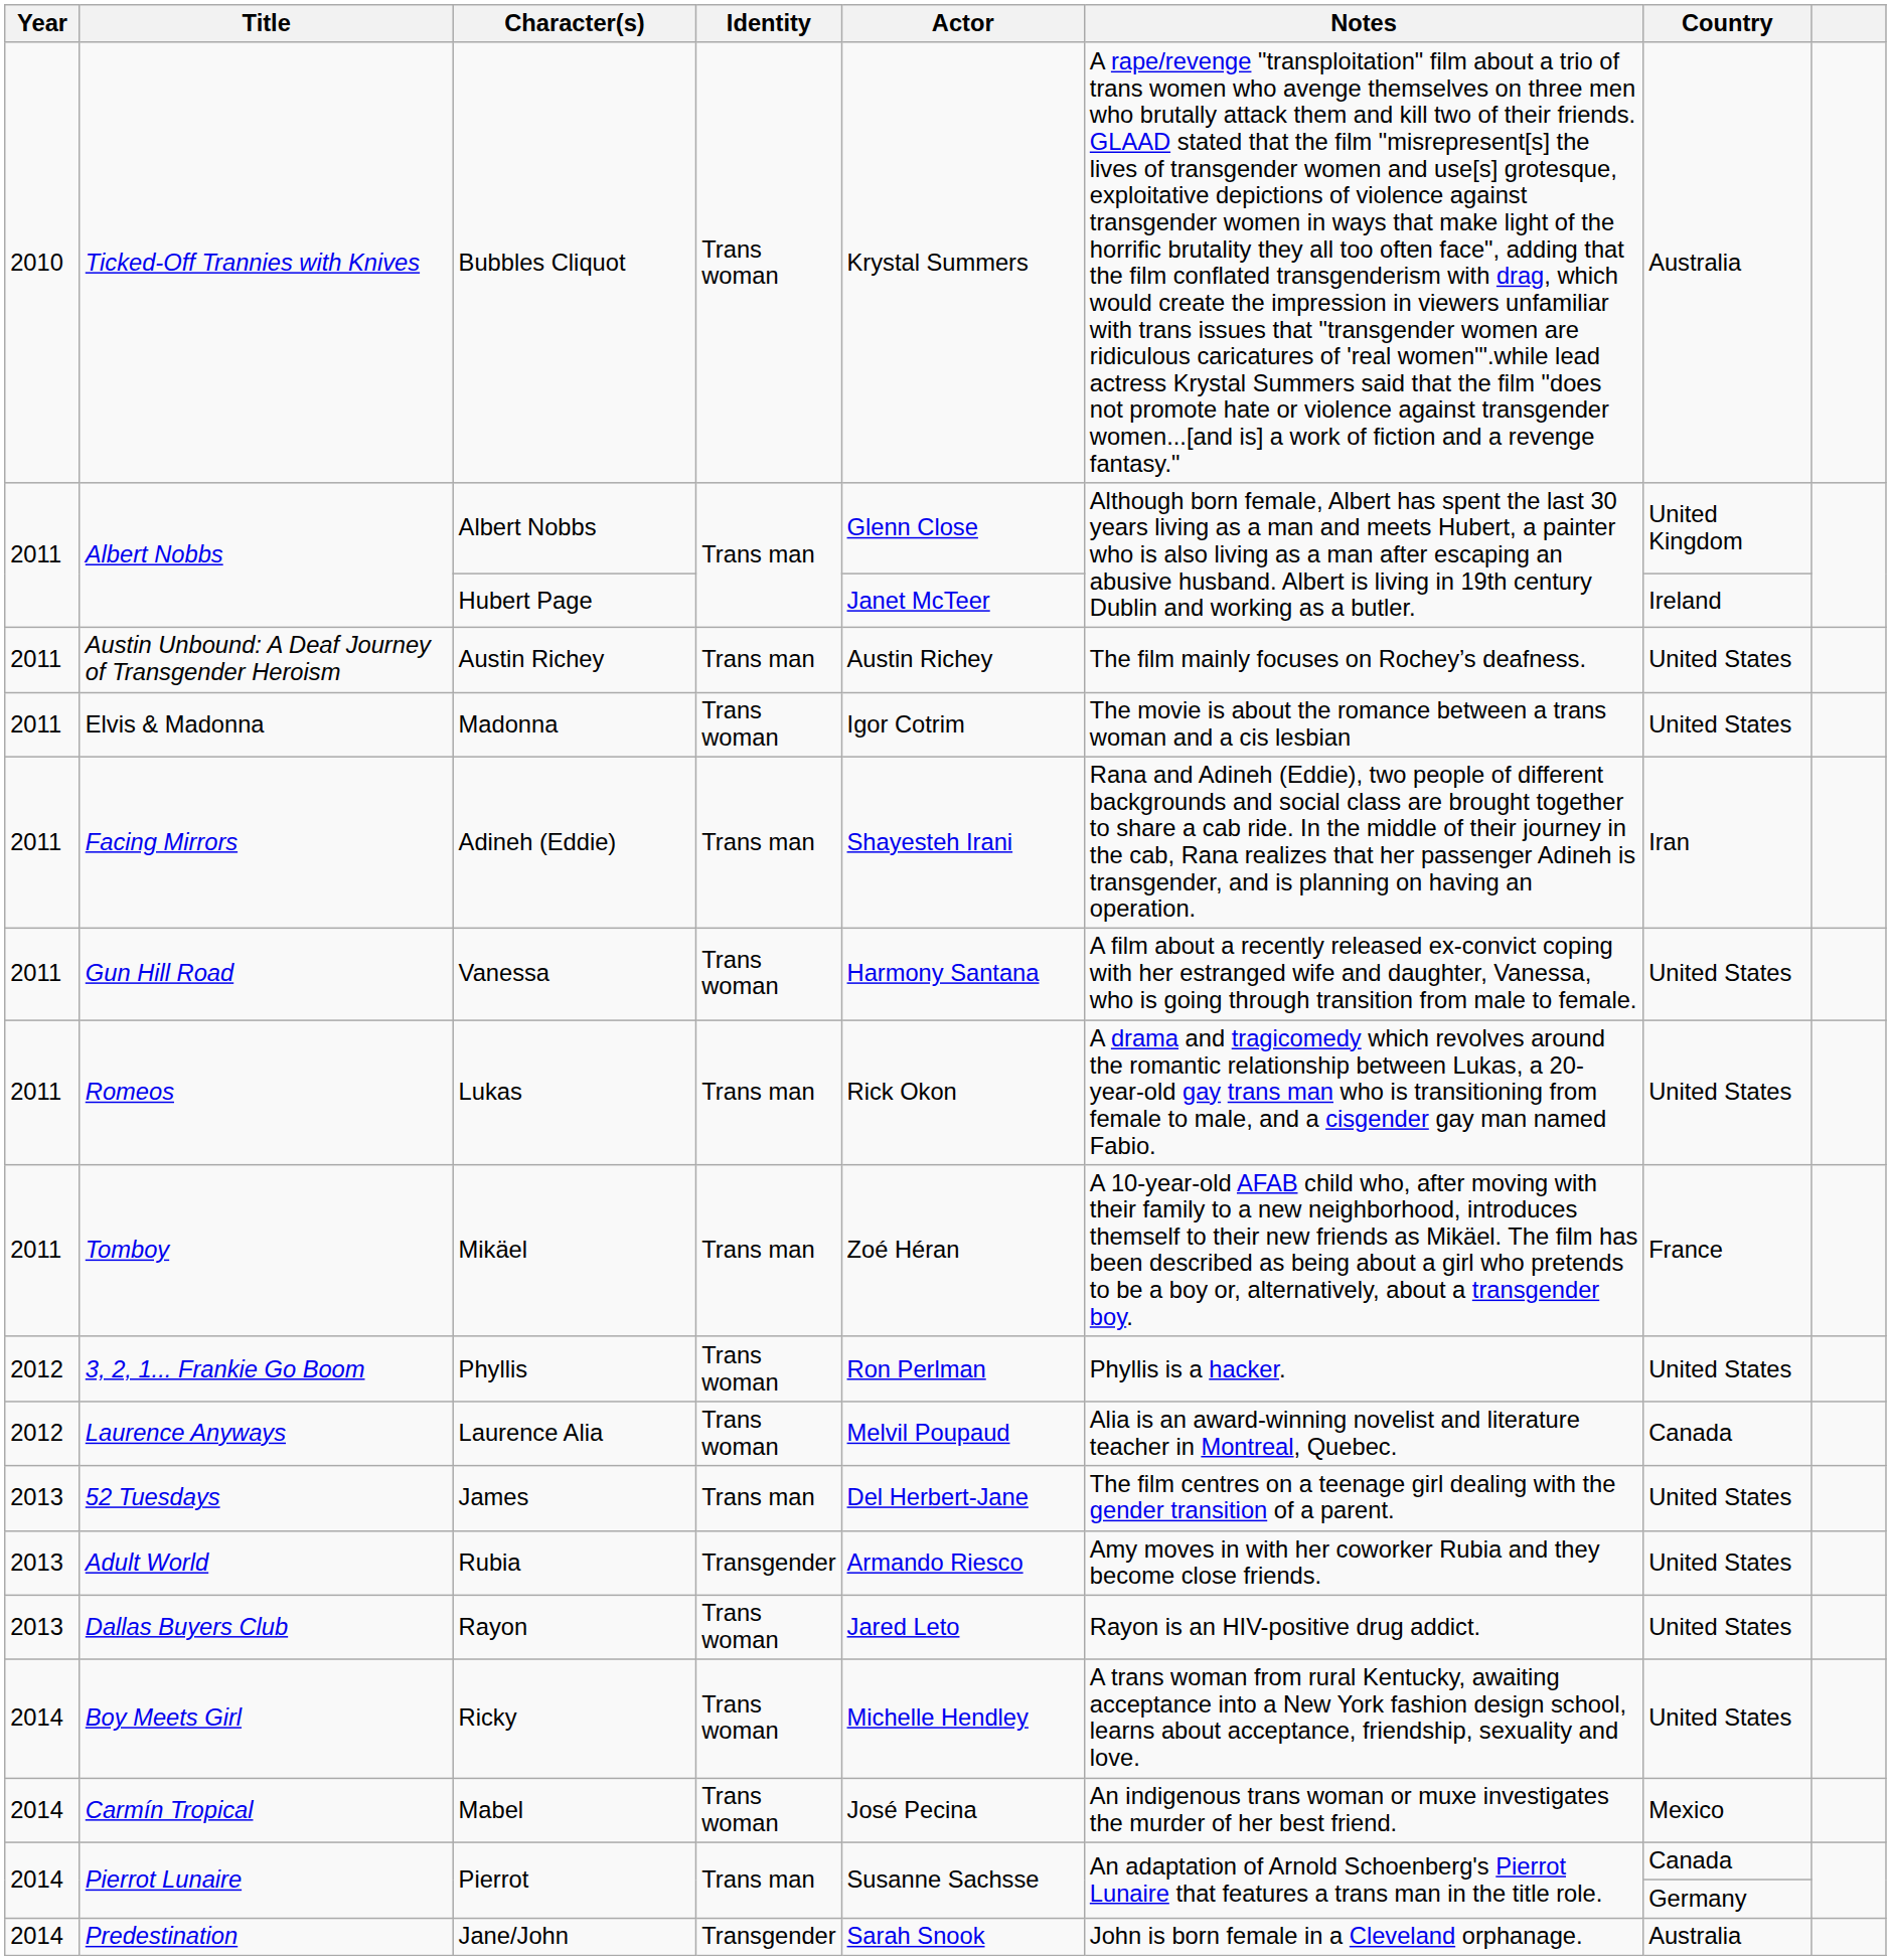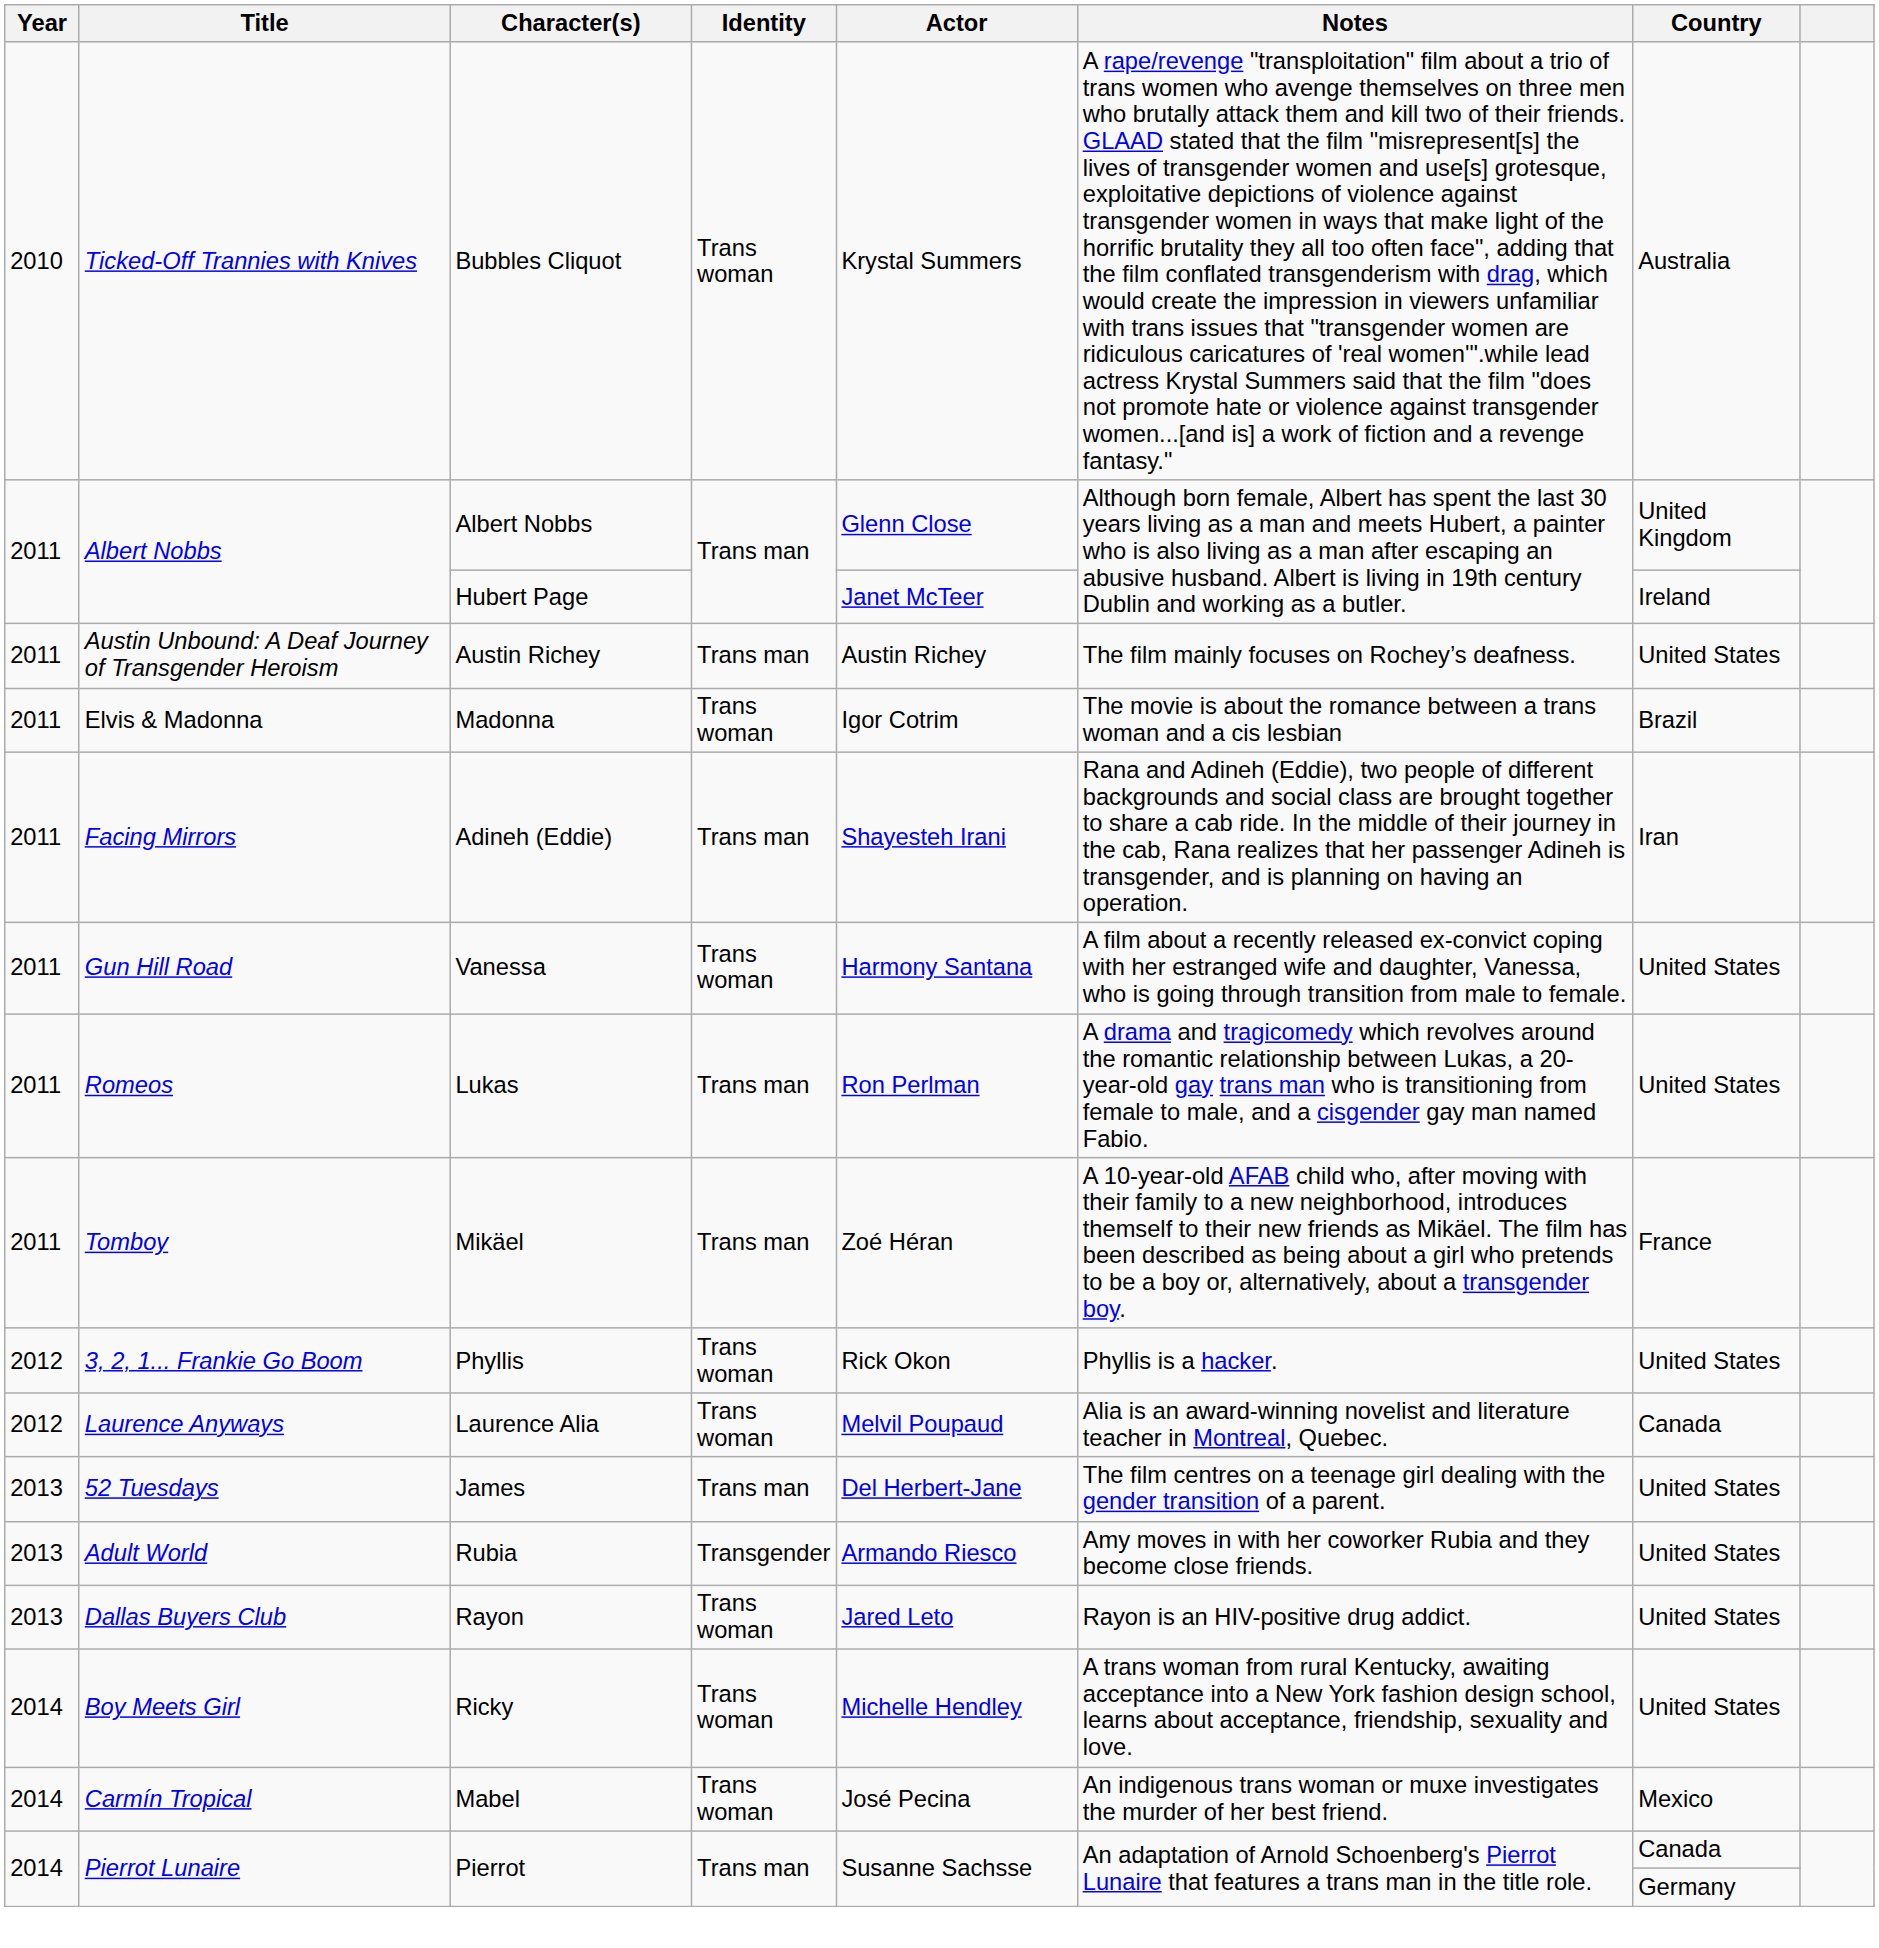Madonna | Country: United States -> Brazil
Lukas | Actor: Rick Okon -> Ron Perlman
Phyllis | Actor: Ron Perlman -> Rick Okon
- row: 2014 | Predestination | Jane/John | Transgender | Sarah Snook | John is born female in a Cleveland orphanage. | Australia
